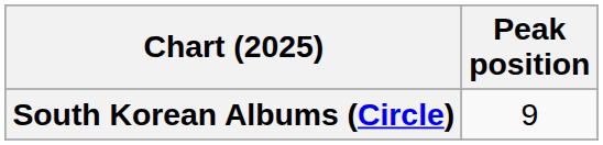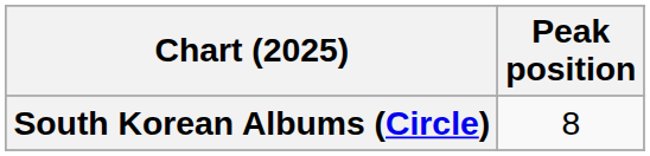South Korean Albums (Circle) | Peak position: 9 -> 8
